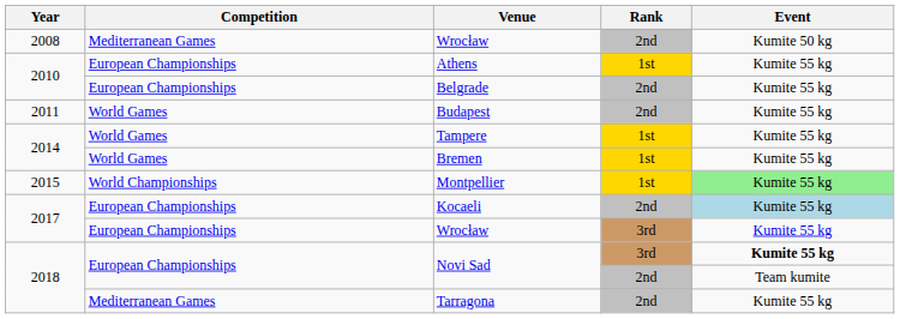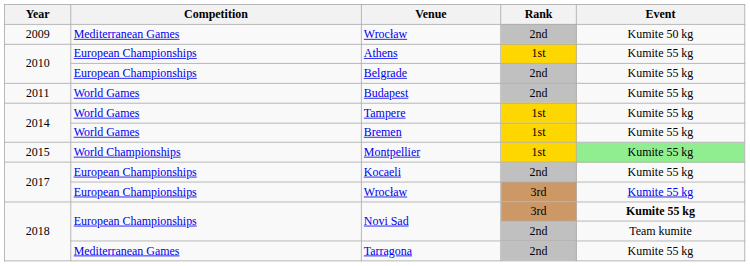Wrocław / 2nd | Year: 2008 -> 2009
Kocaeli | Event: lightblue background -> no background
